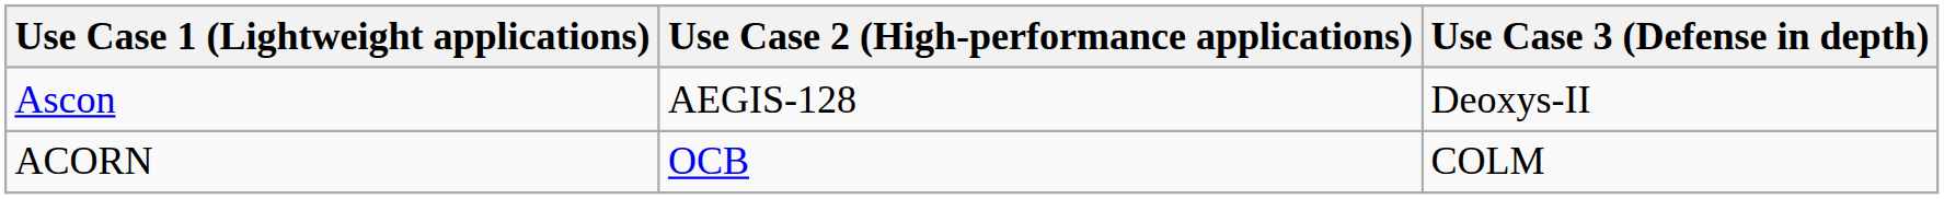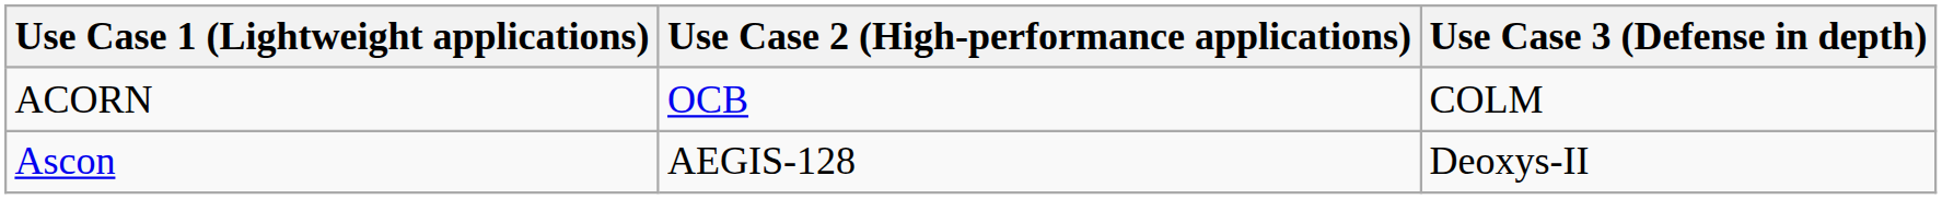rows swapped: Ascon <-> ACORN
